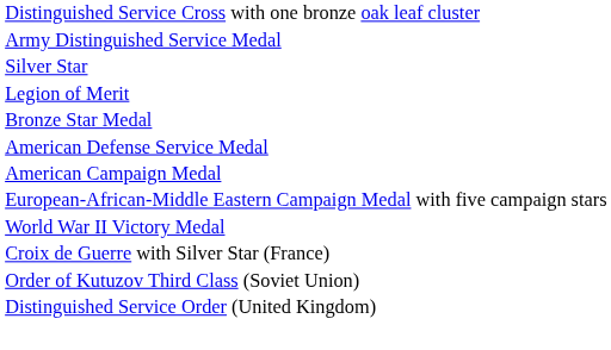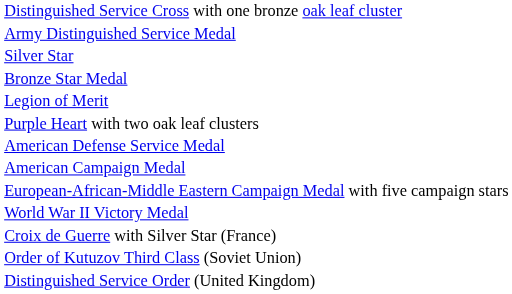rows swapped: Legion of Merit <-> Bronze Star Medal
+ row: Purple Heart with two oak leaf clusters
